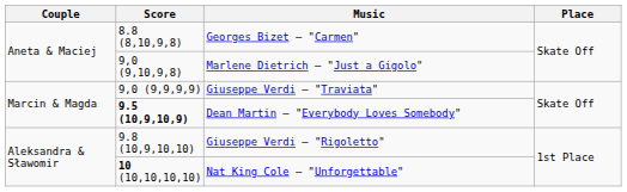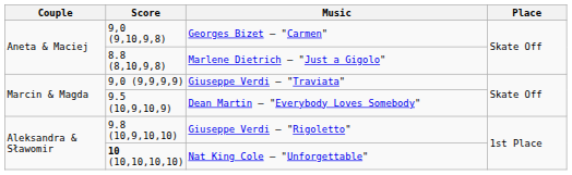Georges Bizet – "Carmen" | Score: 8.8 (8,10,9,8) -> 9,0 (9,10,9,8)
Marlene Dietrich – "Just a Gigolo" | Score: 9,0 (9,10,9,8) -> 8.8 (8,10,9,8)
Dean Martin – "Everybody Loves Somebody" | Score: bold -> normal
